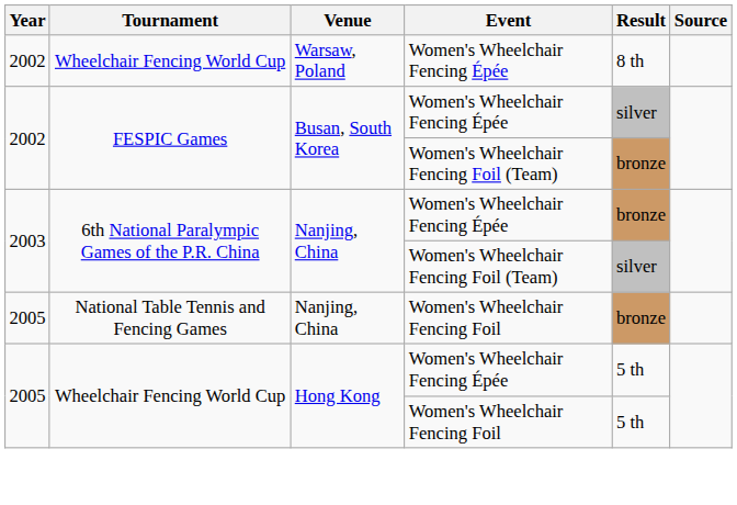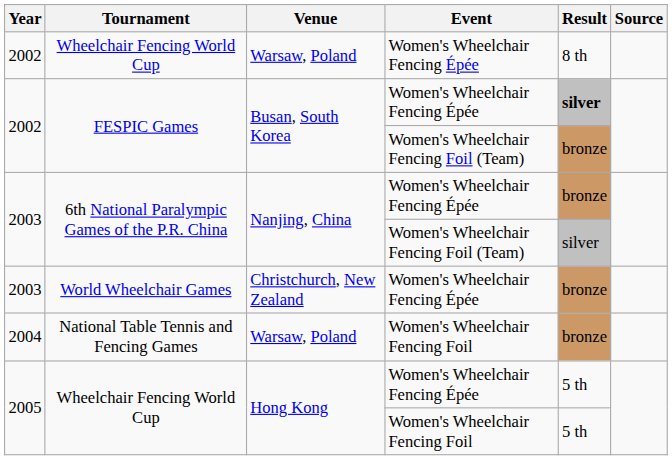FESPIC Games / Women's Wheelchair Fencing Épée | Result: normal -> bold
+ row: 2003 | World Wheelchair Games | Christchurch, New Zealand | Women's Wheelchair Fencing Épée | bronze
National Table Tennis and Fencing Games | Year: 2005 -> 2004
National Table Tennis and Fencing Games | Venue: Nanjing, China -> Warsaw, Poland
